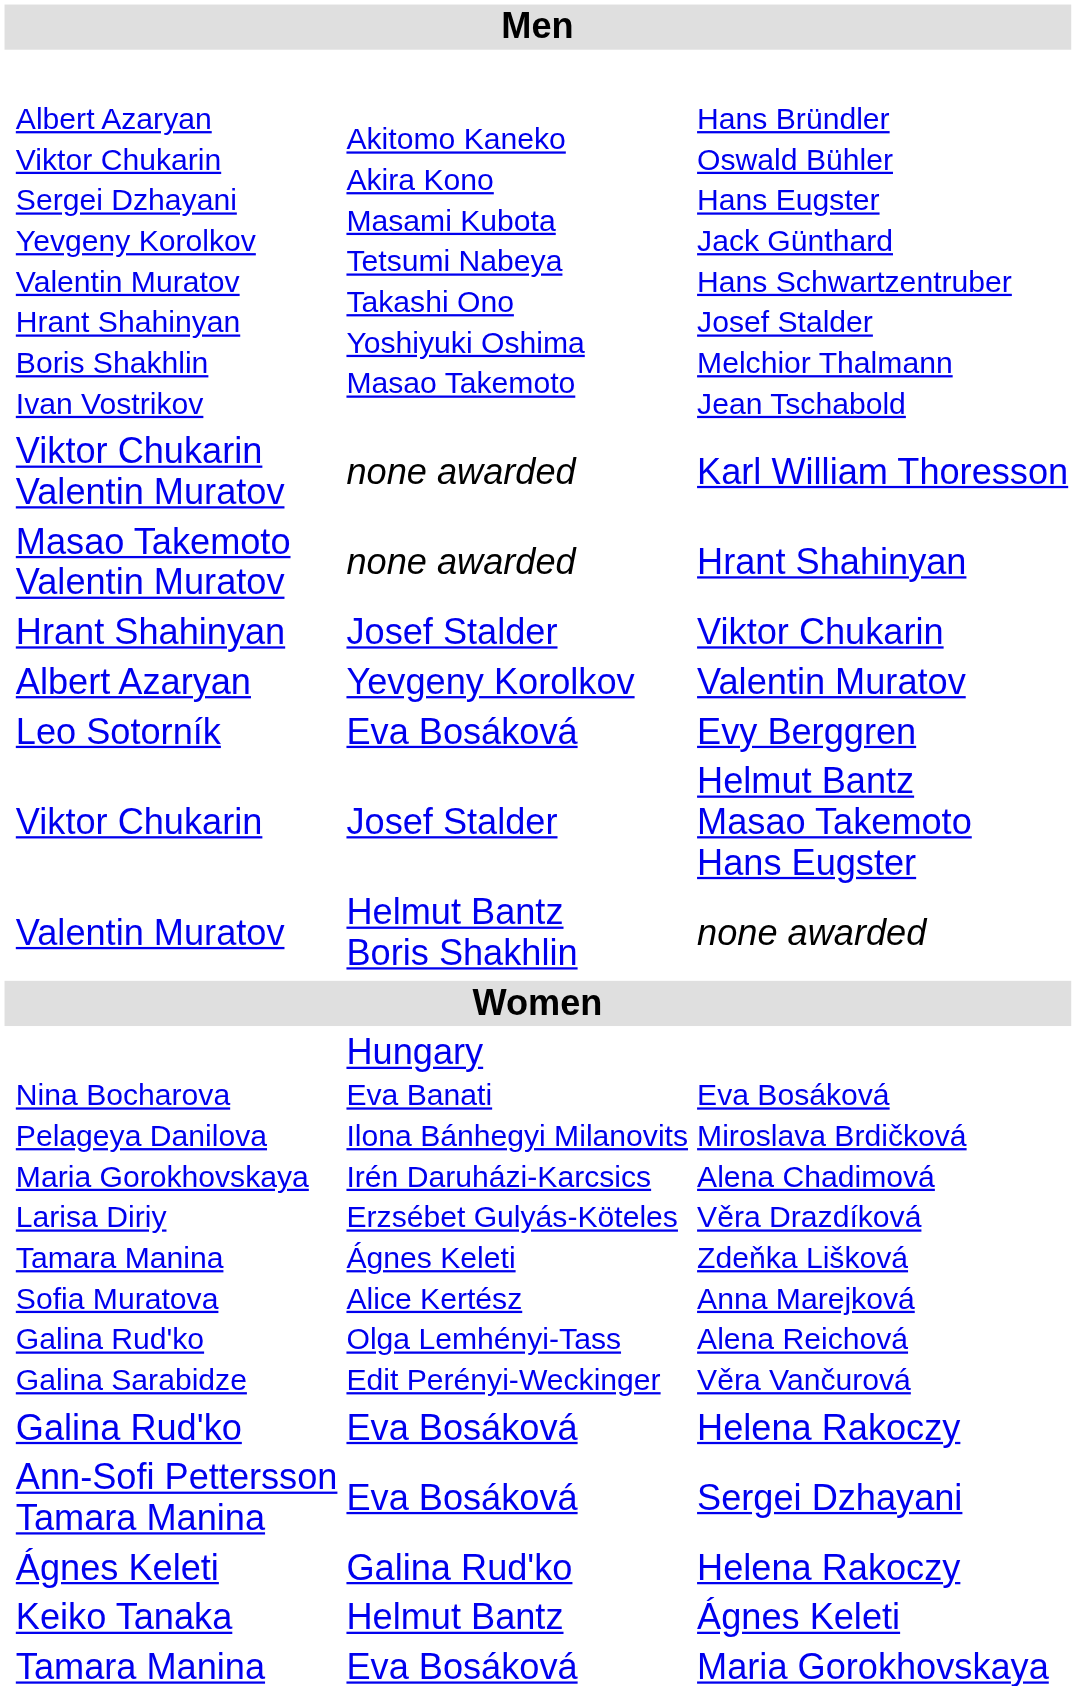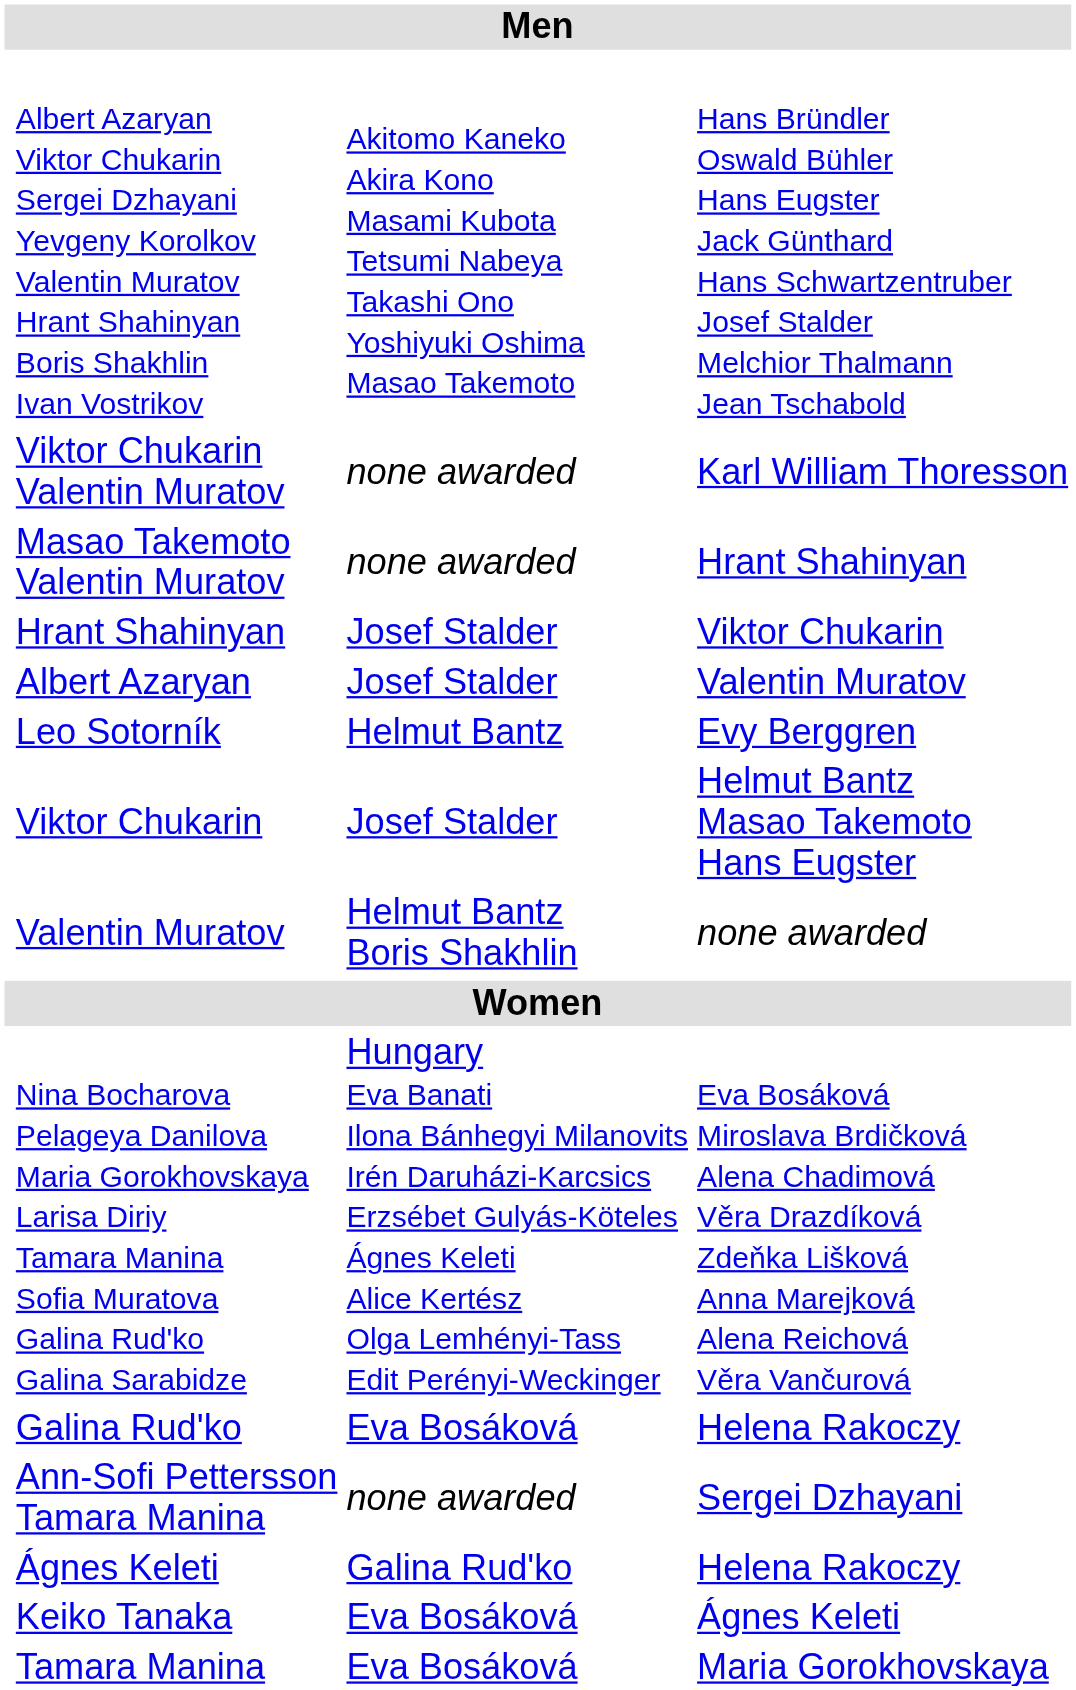Albert Azaryan | column 3: Yevgeny Korolkov -> Josef Stalder
Leo Sotorník | column 3: Eva Bosáková -> Helmut Bantz
Ann-Sofi Pettersson Tamara Manina | column 3: Eva Bosáková -> none awarded
Keiko Tanaka | column 3: Helmut Bantz -> Eva Bosáková
